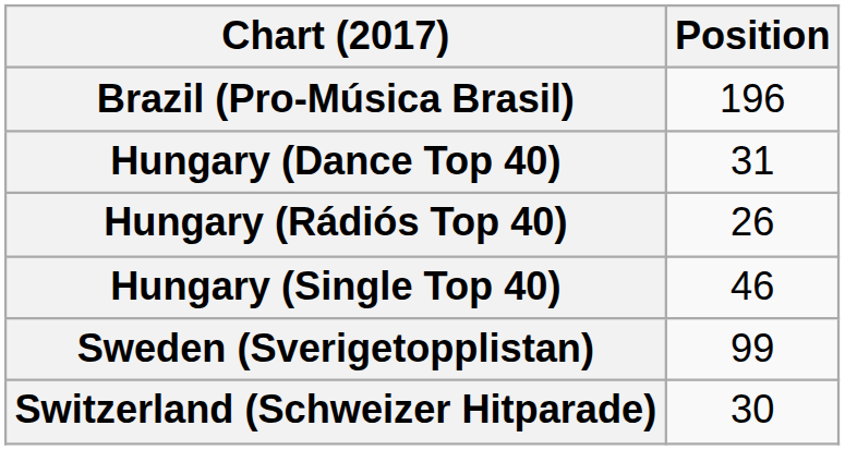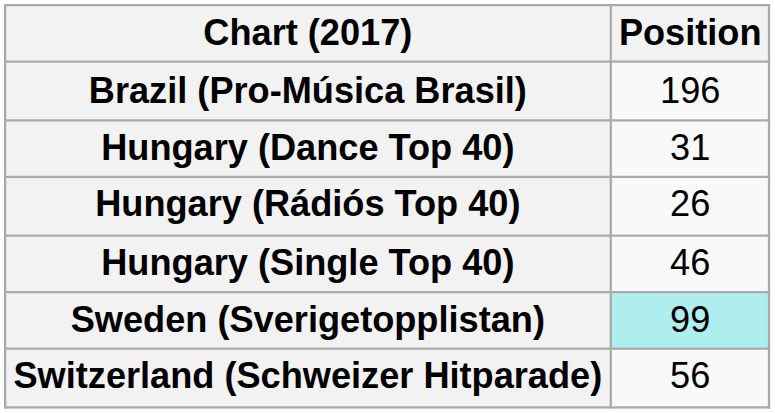Sweden (Sverigetopplistan) | Position: no background -> paleturquoise background
Switzerland (Schweizer Hitparade) | Position: 30 -> 56
